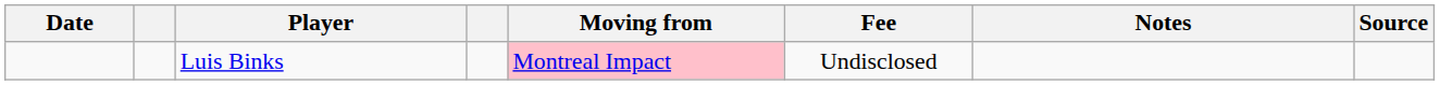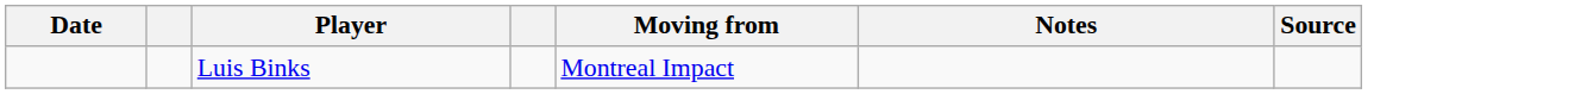- column: Fee | Undisclosed
Luis Binks | Moving from: pink background -> no background
